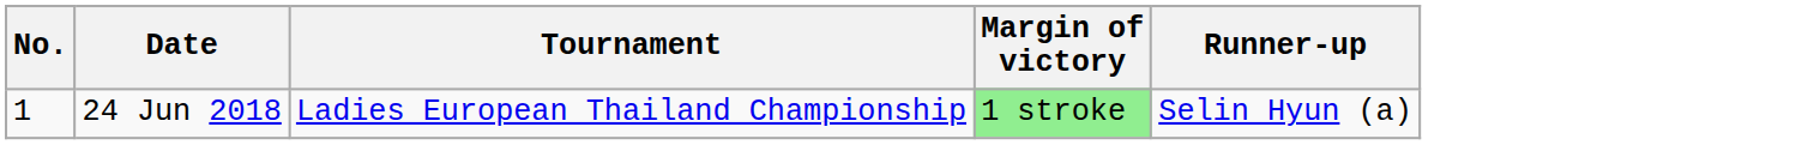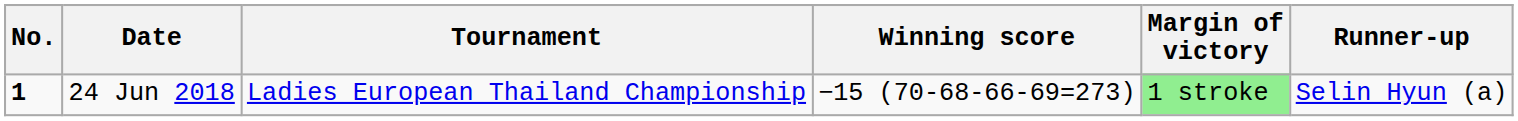+ column: Winning score | −15 (70-68-66-69=273)
24 Jun 2018 | No.: normal -> bold
